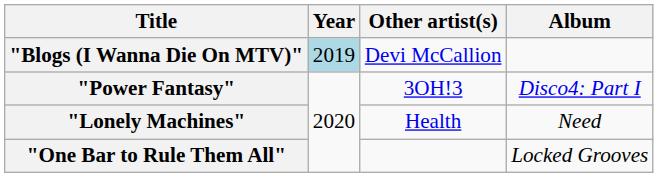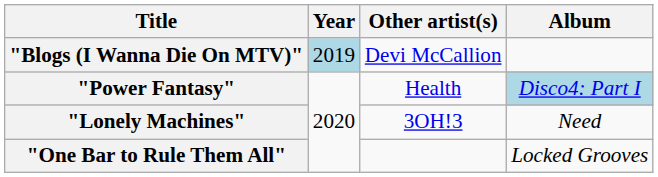"Power Fantasy" | Other artist(s): 3OH!3 -> Health
"Power Fantasy" | Album: no background -> lightblue background
"Lonely Machines" | Other artist(s): Health -> 3OH!3
